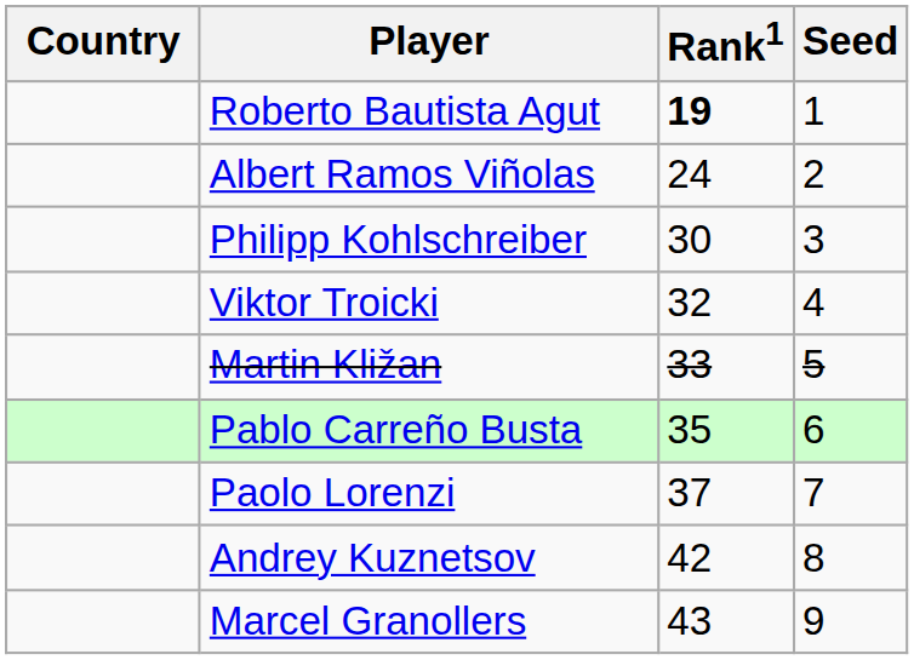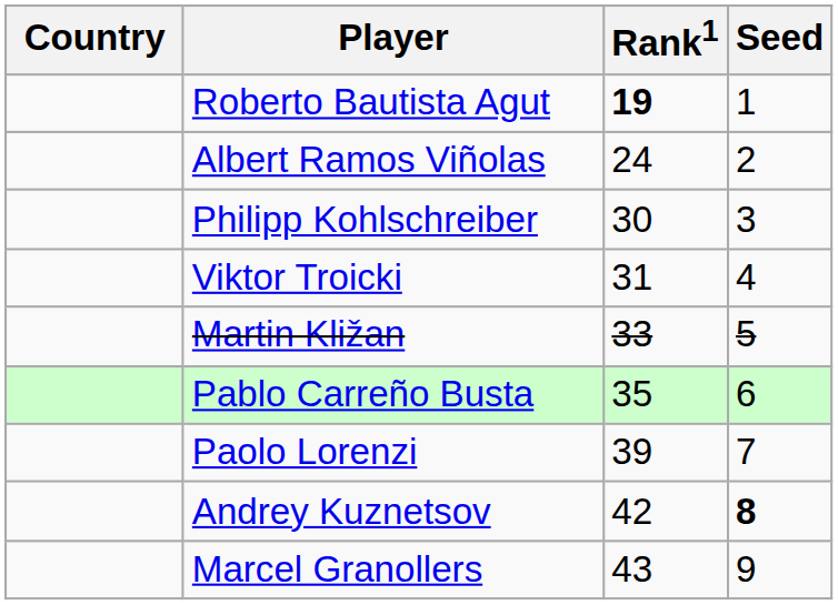Viktor Troicki | Rank1: 32 -> 31
Paolo Lorenzi | Rank1: 37 -> 39
Andrey Kuznetsov | Seed: normal -> bold
